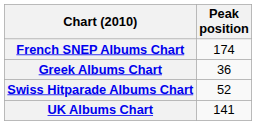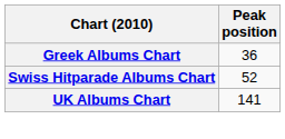- row: French SNEP Albums Chart | 174
